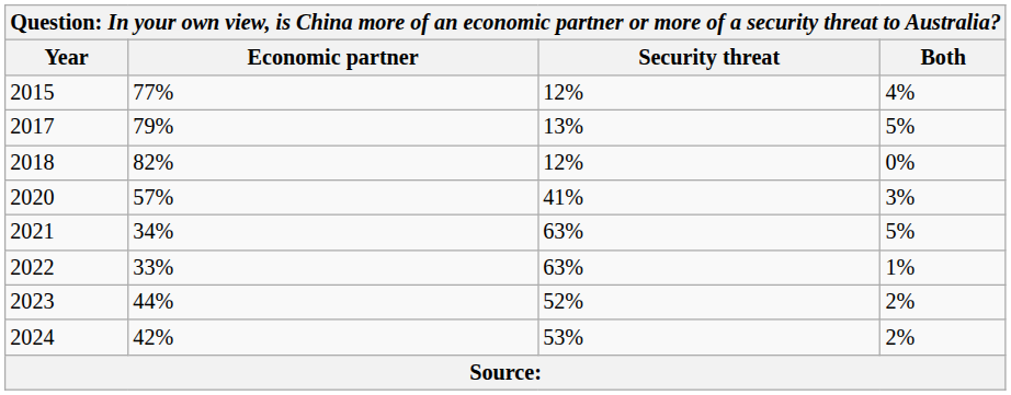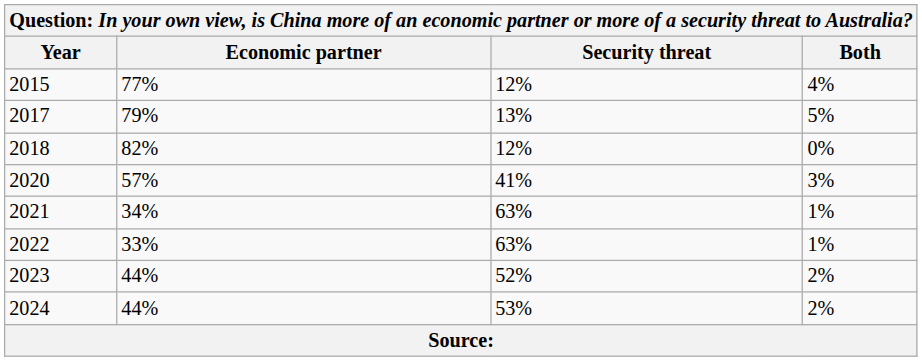2021 | Both: 5% -> 1%
2024 | Economic partner: 42% -> 44%
